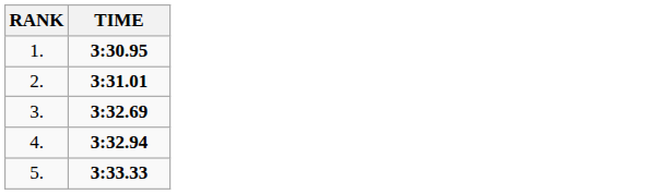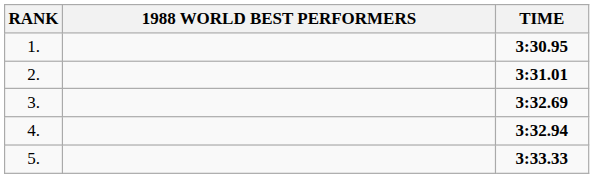+ column: 1988 WORLD BEST PERFORMERS
